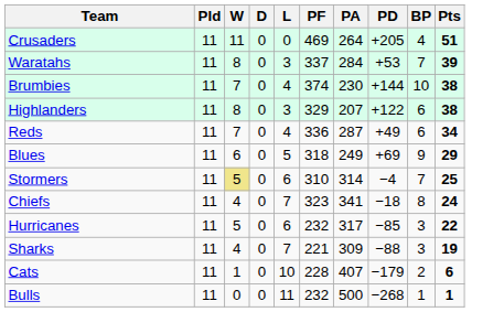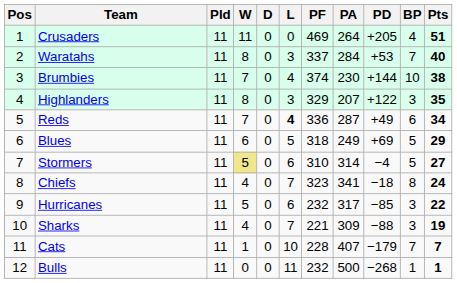+ column: Pos | 1 | 2 | 3 | 4 | 5 | 6 | 7 | 8 | 9 | 10 | 11 | 12
Waratahs | Pts: 39 -> 40
Highlanders | BP: 6 -> 3
Highlanders | Pts: 38 -> 35
Reds | L: normal -> bold
Blues | BP: 9 -> 5
Stormers | BP: 7 -> 5
Stormers | Pts: 25 -> 27
Cats | BP: 2 -> 7
Cats | Pts: 6 -> 7
